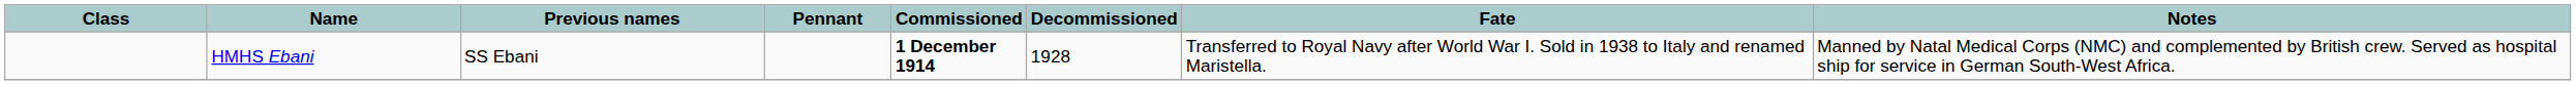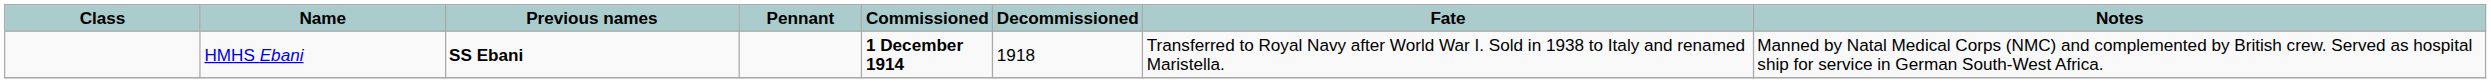HMHS Ebani | Previous names: normal -> bold
HMHS Ebani | Decommissioned: 1928 -> 1918
